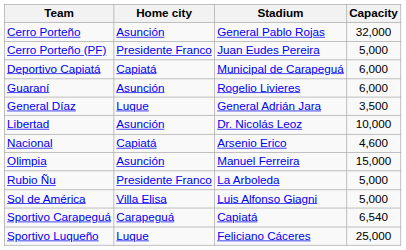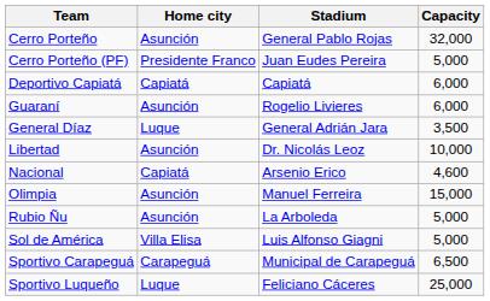Deportivo Capiatá | Stadium: Municipal de Carapeguá -> Capiatá
Rubio Ñu | Home city: Presidente Franco -> Asunción
Sportivo Carapeguá | Stadium: Capiatá -> Municipal de Carapeguá
Sportivo Carapeguá | Capacity: 6,540 -> 6,500
